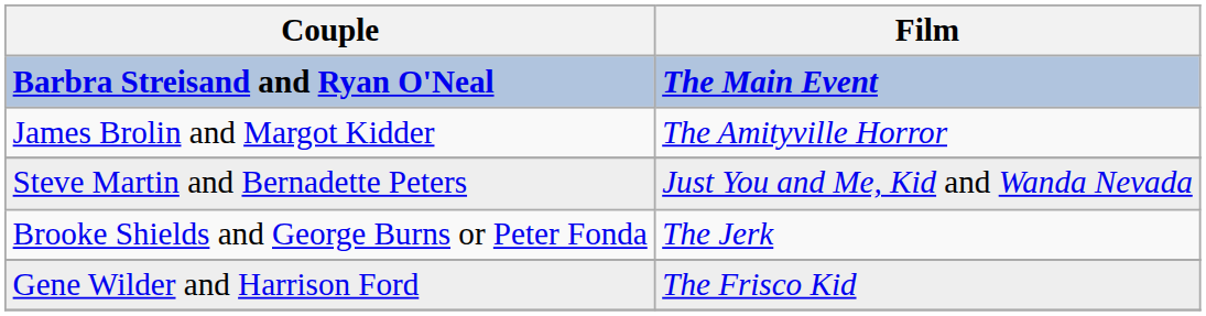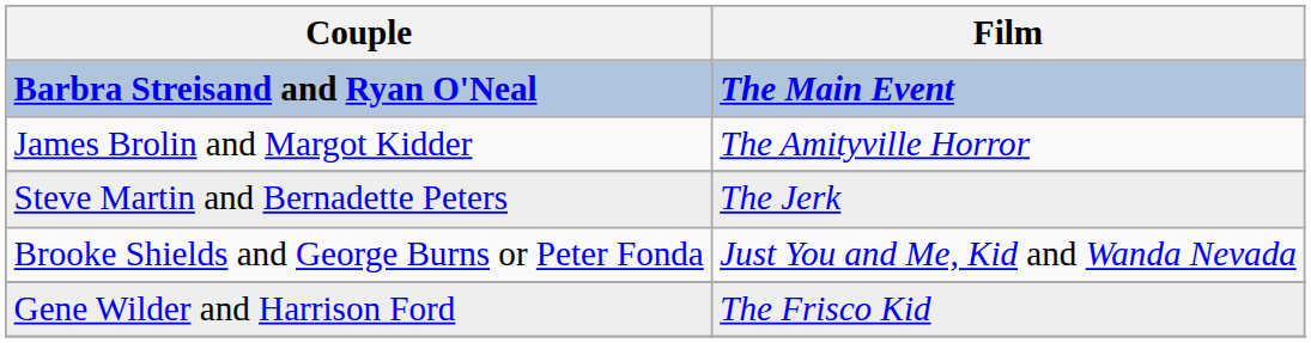Steve Martin and Bernadette Peters | Film: Just You and Me, Kid and Wanda Nevada -> The Jerk
Brooke Shields and George Burns or Peter Fonda | Film: The Jerk -> Just You and Me, Kid and Wanda Nevada
